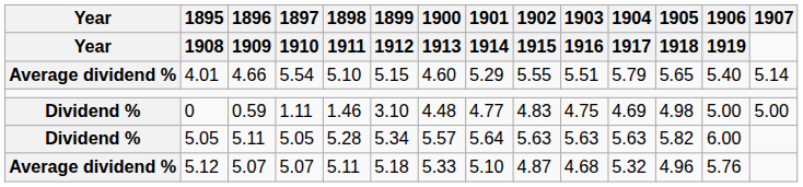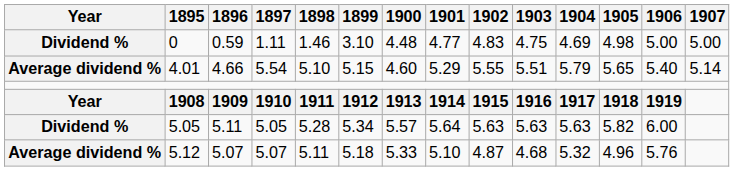rows swapped: 0 <-> 1908
